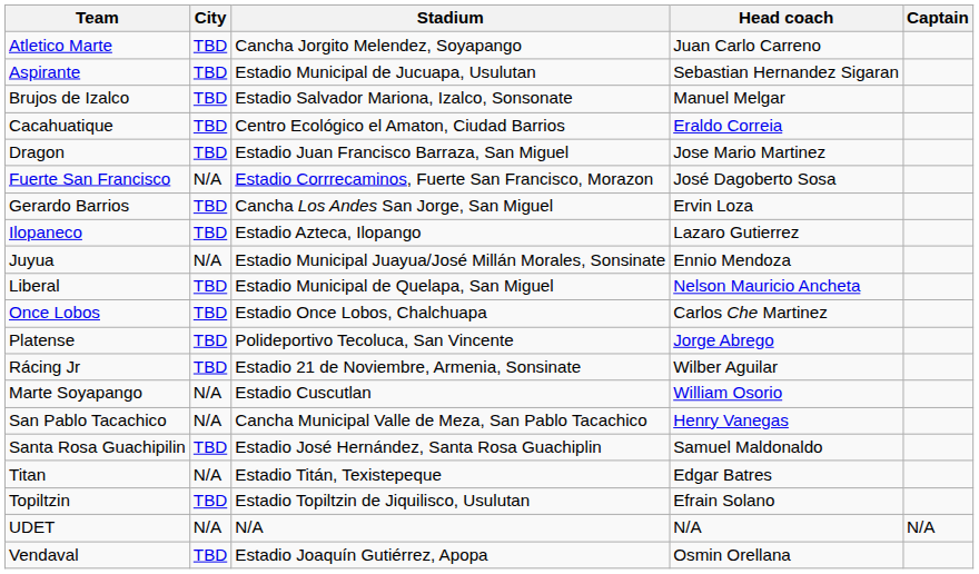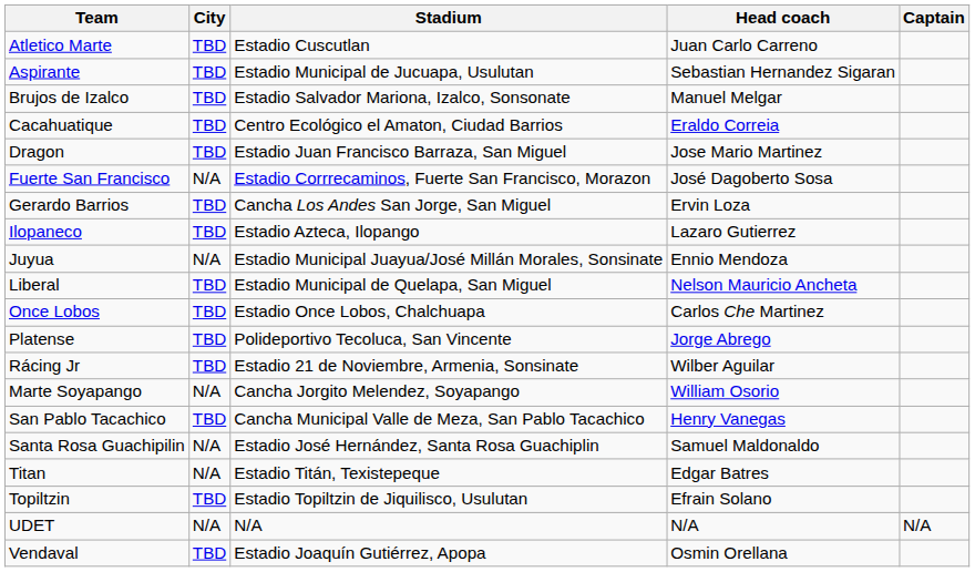Atletico Marte | Stadium: Cancha Jorgito Melendez, Soyapango -> Estadio Cuscutlan
Marte Soyapango | Stadium: Estadio Cuscutlan -> Cancha Jorgito Melendez, Soyapango
San Pablo Tacachico | City: N/A -> TBD
Santa Rosa Guachipilin | City: TBD -> N/A
